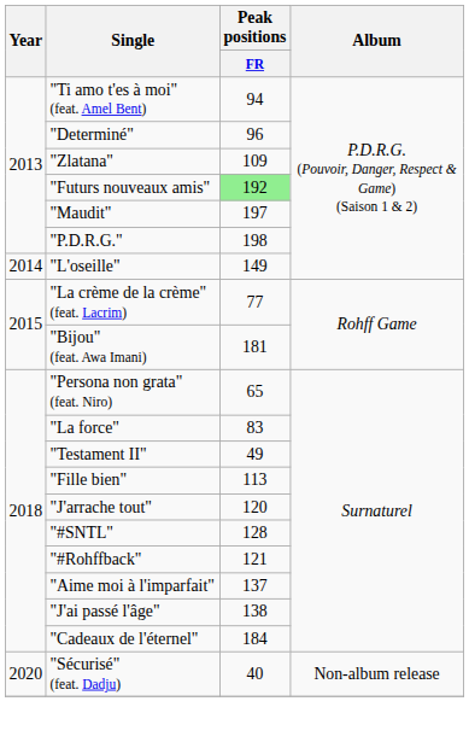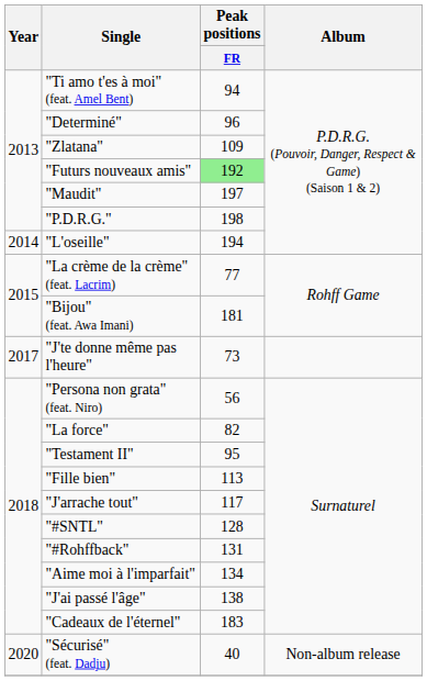"L'oseille" | Peak positions / FR: 149 -> 194
+ row: 2017 | "J'te donne même pas l'heure" | 73
"Persona non grata" (feat. Niro) | Peak positions / FR: 65 -> 56
"La force" | Peak positions / FR: 83 -> 82
"Testament II" | Peak positions / FR: 49 -> 95
"J'arrache tout" | Peak positions / FR: 120 -> 117
"#Rohffback" | Peak positions / FR: 121 -> 131
"Aime moi à l'imparfait" | Peak positions / FR: 137 -> 134
"Cadeaux de l'éternel" | Peak positions / FR: 184 -> 183
